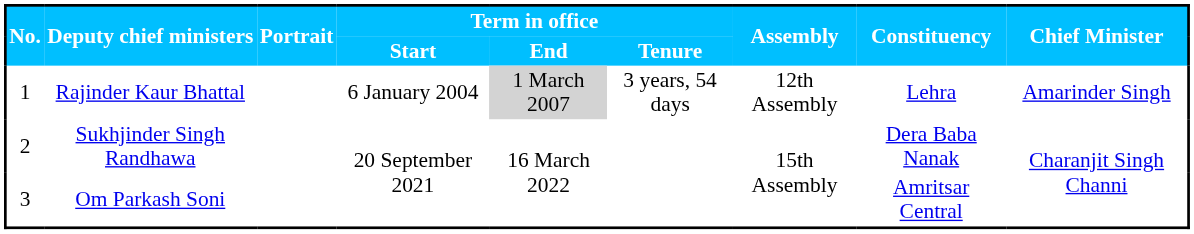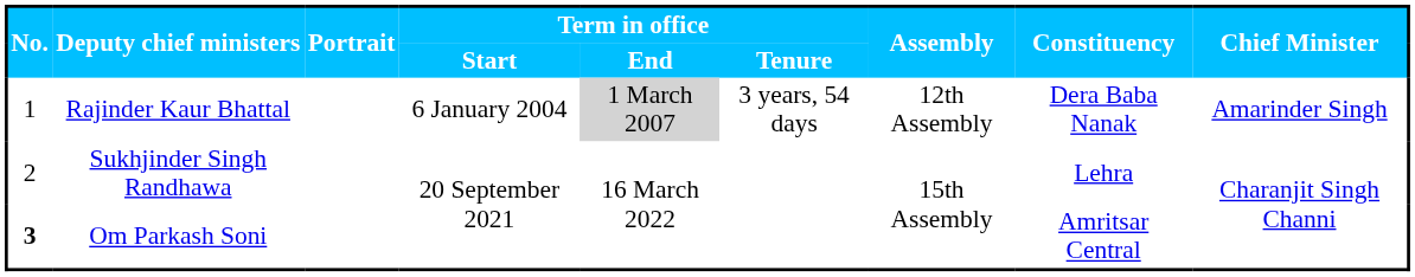Rajinder Kaur Bhattal | Constituency: Lehra -> Dera Baba Nanak
Sukhjinder Singh Randhawa | Constituency: Dera Baba Nanak -> Lehra
Om Parkash Soni | No.: normal -> bold
